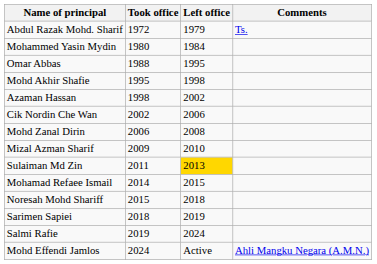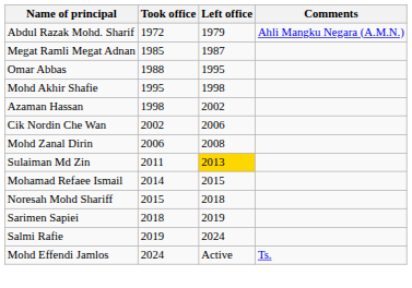Abdul Razak Mohd. Sharif | Comments: Ts. -> Ahli Mangku Negara (A.M.N.)
- row: Mohammed Yasin Mydin | 1980 | 1984
+ row: Megat Ramli Megat Adnan | 1985 | 1987
- row: Mizal Azman Sharif | 2009 | 2010
Mohd Effendi Jamlos | Comments: Ahli Mangku Negara (A.M.N.) -> Ts.
